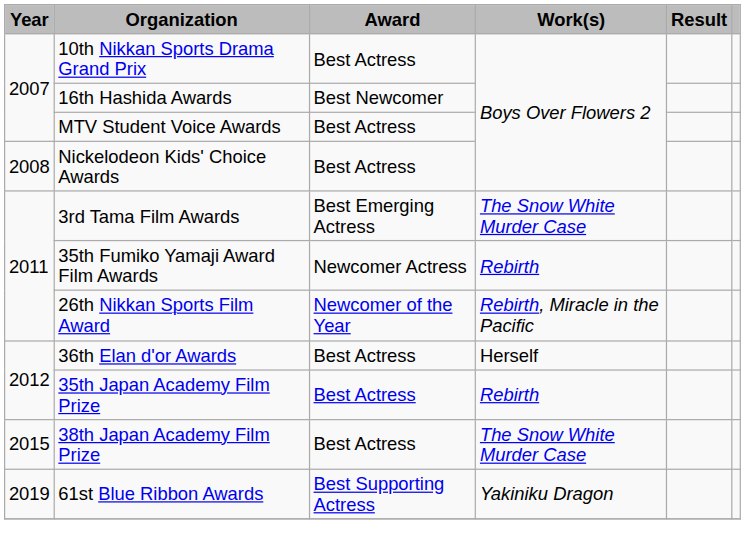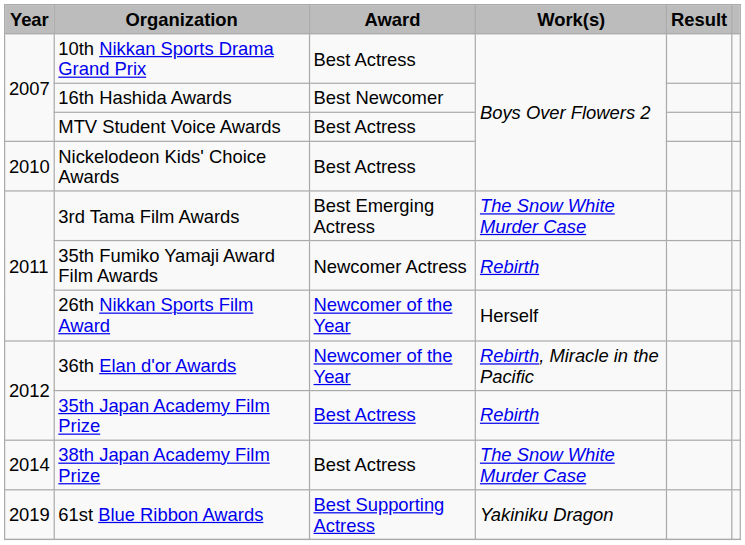Nickelodeon Kids' Choice Awards | Year: 2008 -> 2010
26th Nikkan Sports Film Award | Work(s): Rebirth, Miracle in the Pacific -> Herself
36th Elan d'or Awards | Award: Best Actress -> Newcomer of the Year
36th Elan d'or Awards | Work(s): Herself -> Rebirth, Miracle in the Pacific
38th Japan Academy Film Prize | Year: 2015 -> 2014
